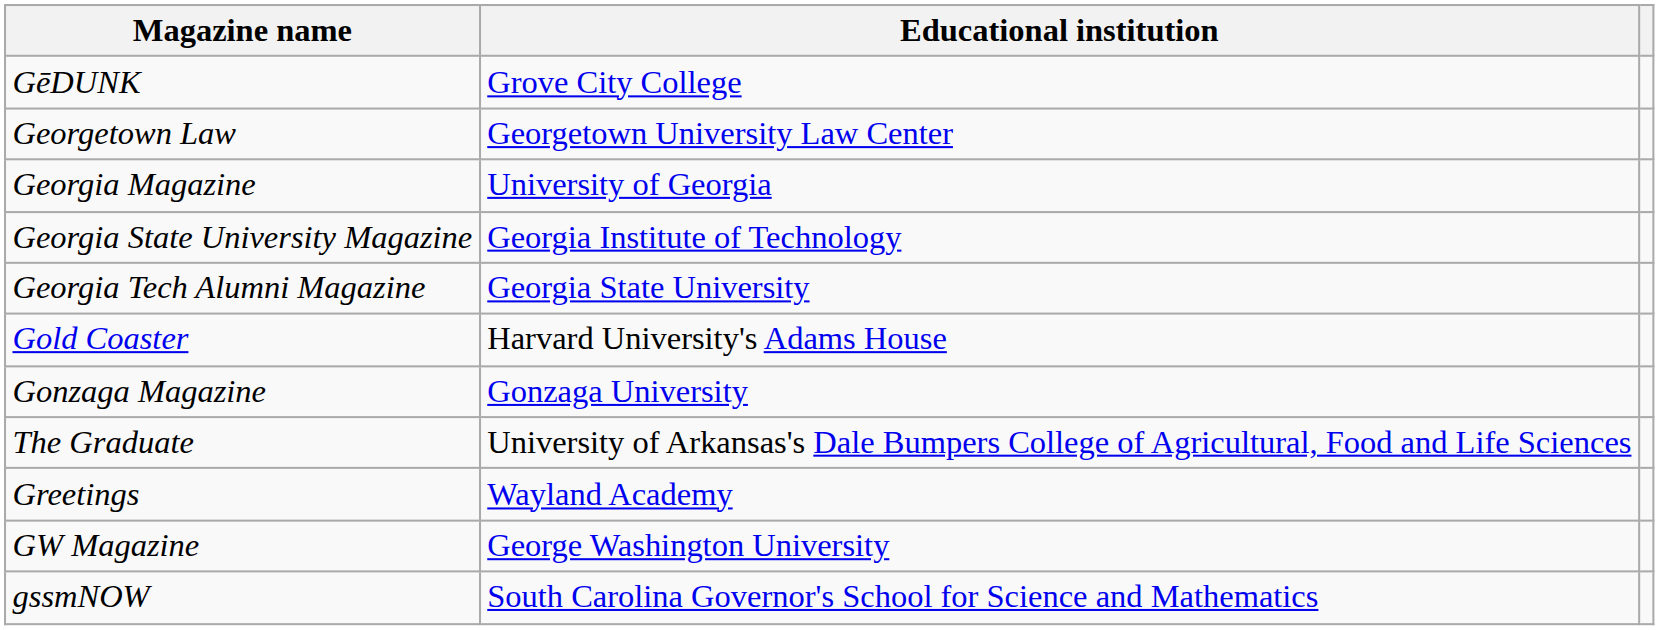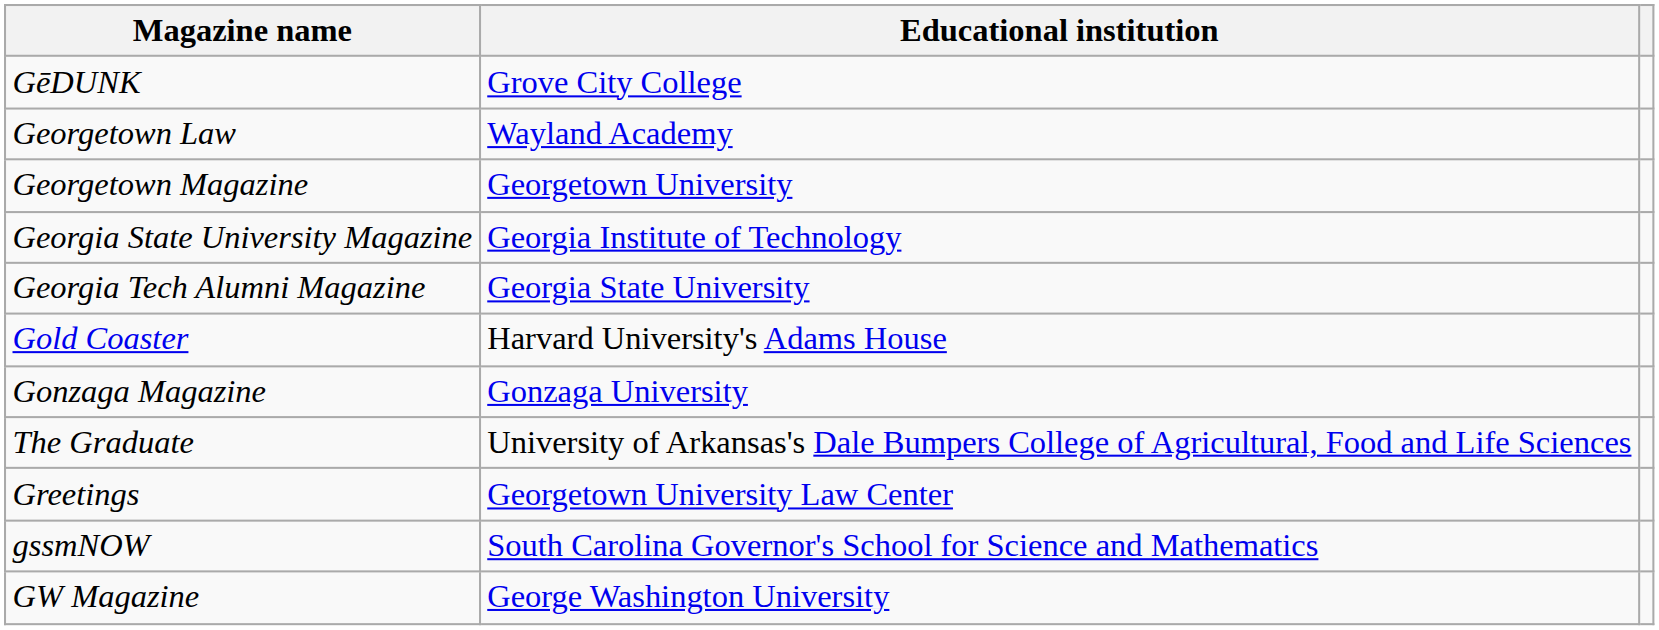Georgetown Law | Educational institution: Georgetown University Law Center -> Wayland Academy
+ row: Georgetown Magazine | Georgetown University
- row: Georgia Magazine | University of Georgia
Greetings | Educational institution: Wayland Academy -> Georgetown University Law Center
rows swapped: gssmNOW <-> GW Magazine
